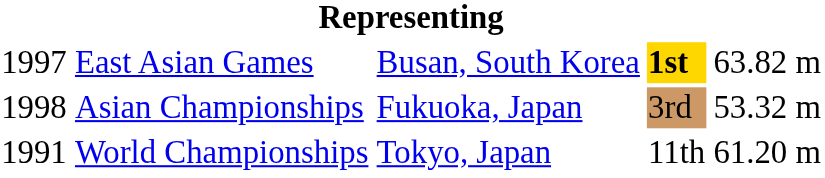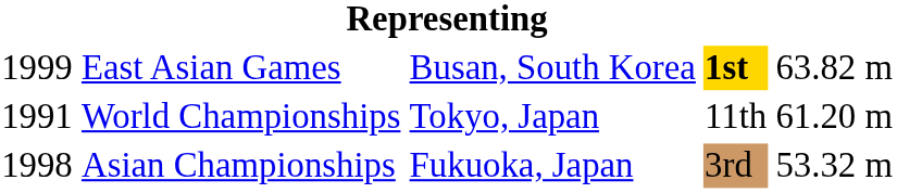East Asian Games | column 1: 1997 -> 1999
rows swapped: Asian Championships <-> World Championships
